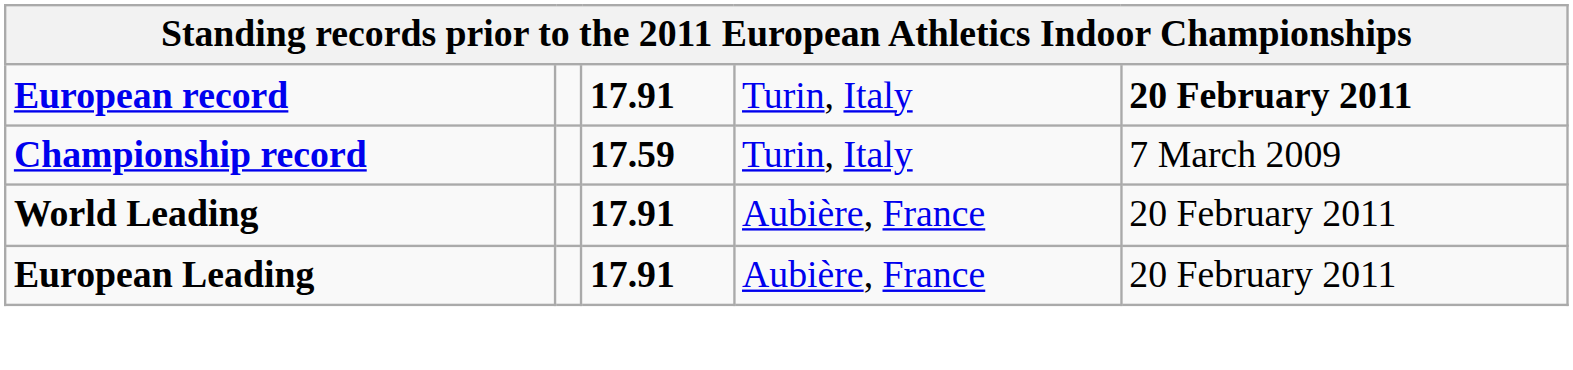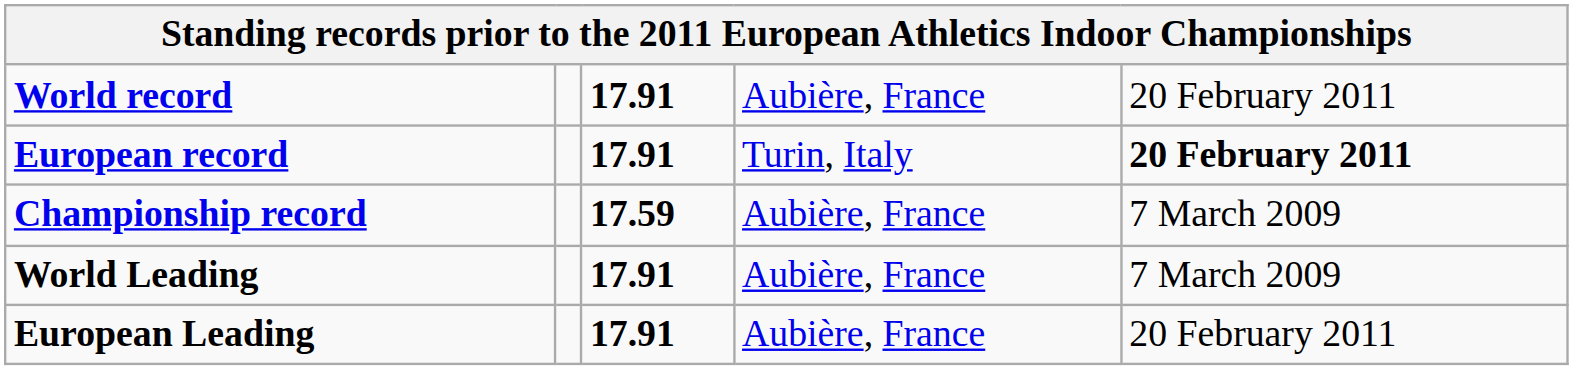+ row: World record | 17.91 | Aubière, France | 20 February 2011
Championship record | column 4: Turin, Italy -> Aubière, France
World Leading | column 5: 20 February 2011 -> 7 March 2009
